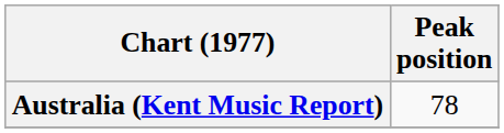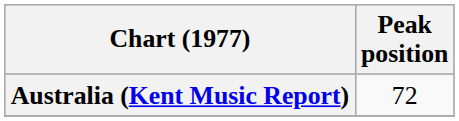Australia (Kent Music Report) | Peak position: 78 -> 72
